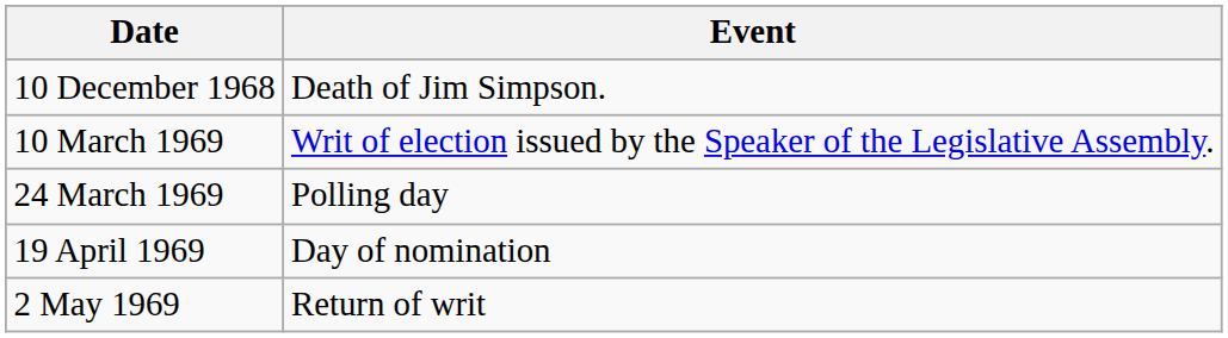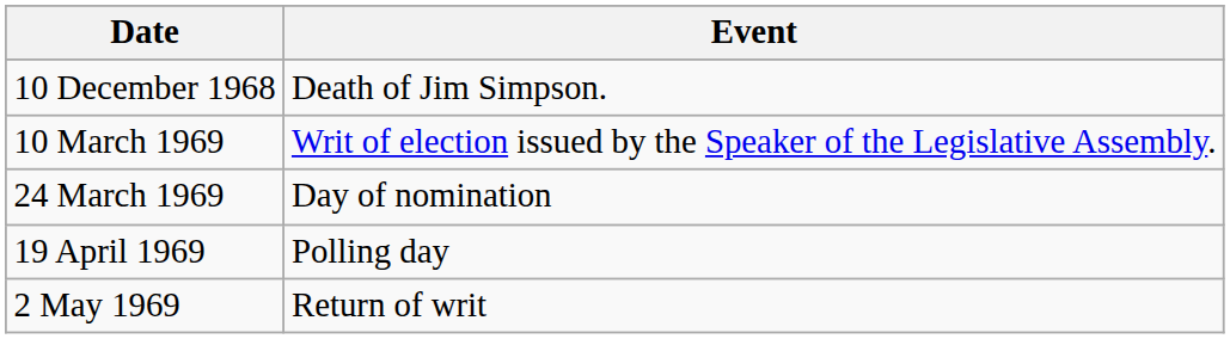24 March 1969 | Event: Polling day -> Day of nomination
19 April 1969 | Event: Day of nomination -> Polling day
